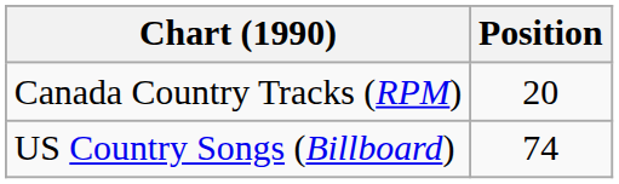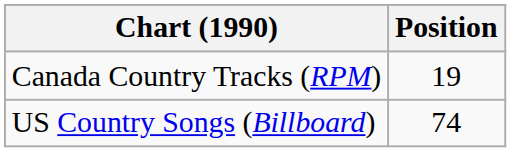Canada Country Tracks (RPM) | Position: 20 -> 19
